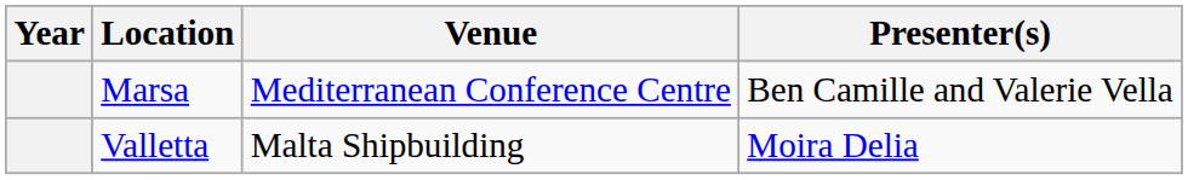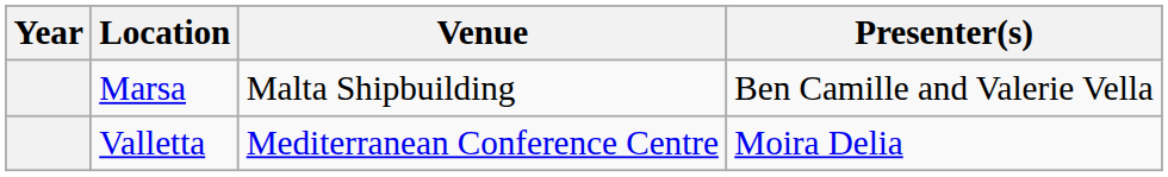Marsa | Venue: Mediterranean Conference Centre -> Malta Shipbuilding
Valletta | Venue: Malta Shipbuilding -> Mediterranean Conference Centre
